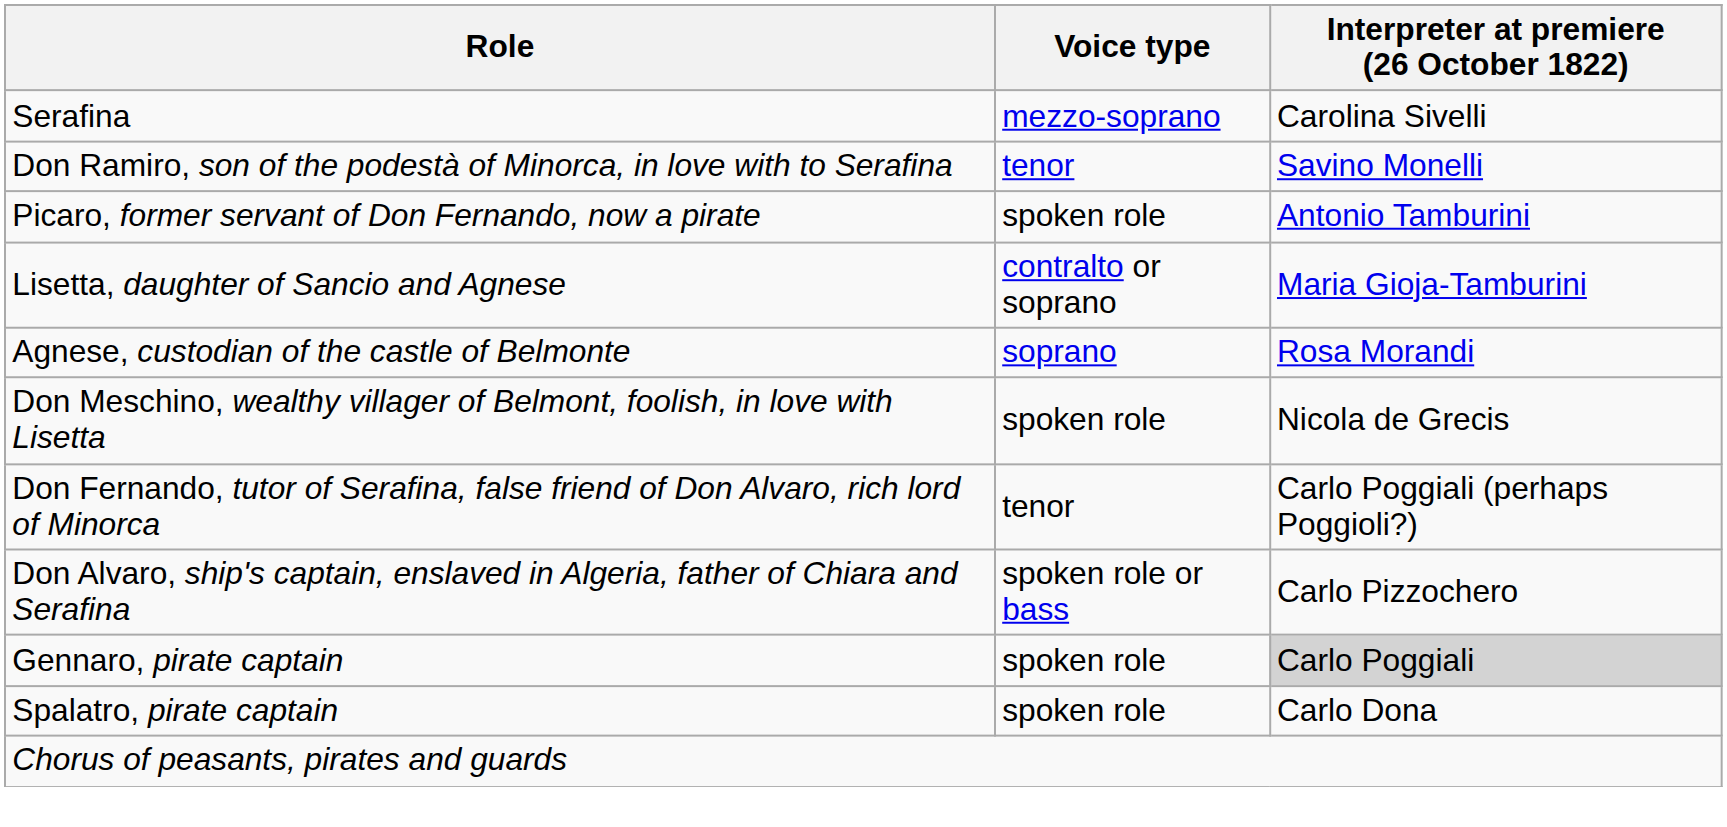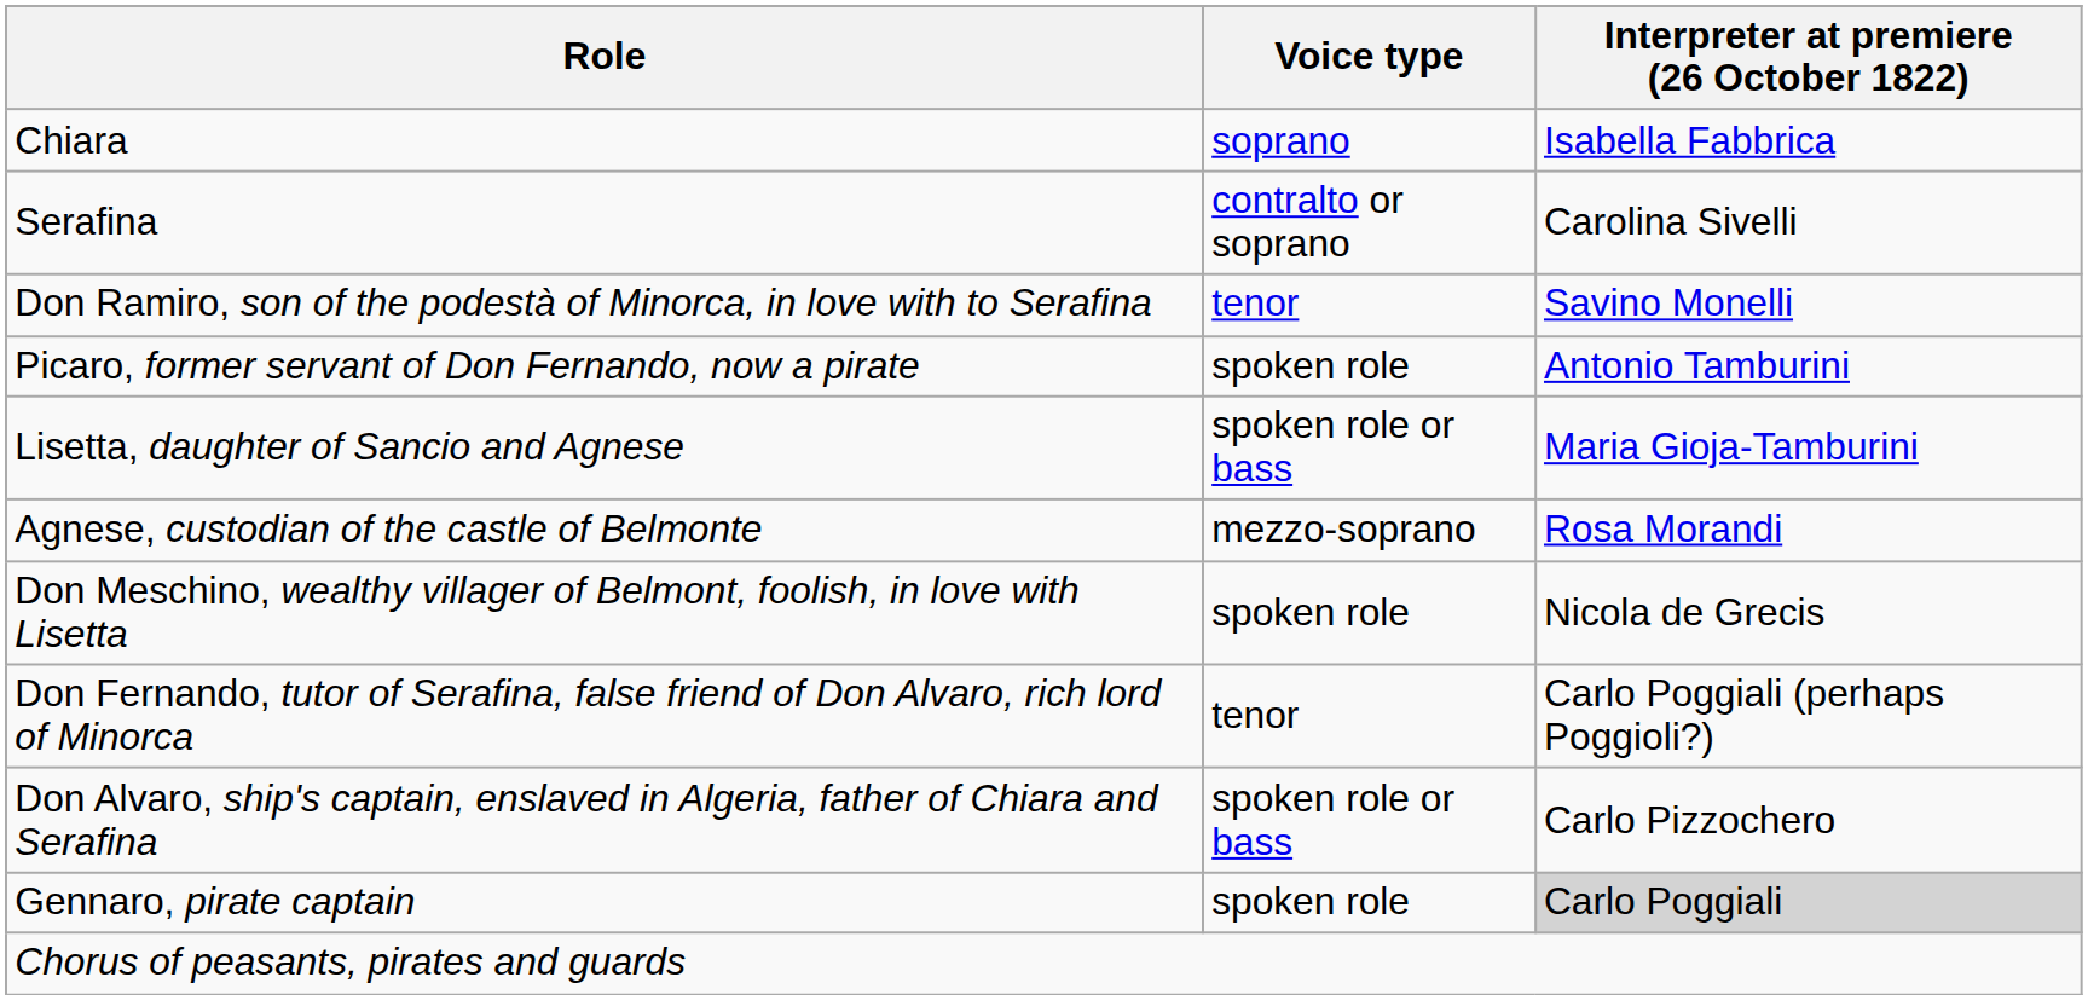+ row: Chiara | soprano | Isabella Fabbrica
Serafina | Voice type: mezzo-soprano -> contralto or soprano
Lisetta, daughter of Sancio and Agnese | Voice type: contralto or soprano -> spoken role or bass
Agnese, custodian of the castle of Belmonte | Voice type: soprano -> mezzo-soprano
- row: Spalatro, pirate captain | spoken role | Carlo Dona
